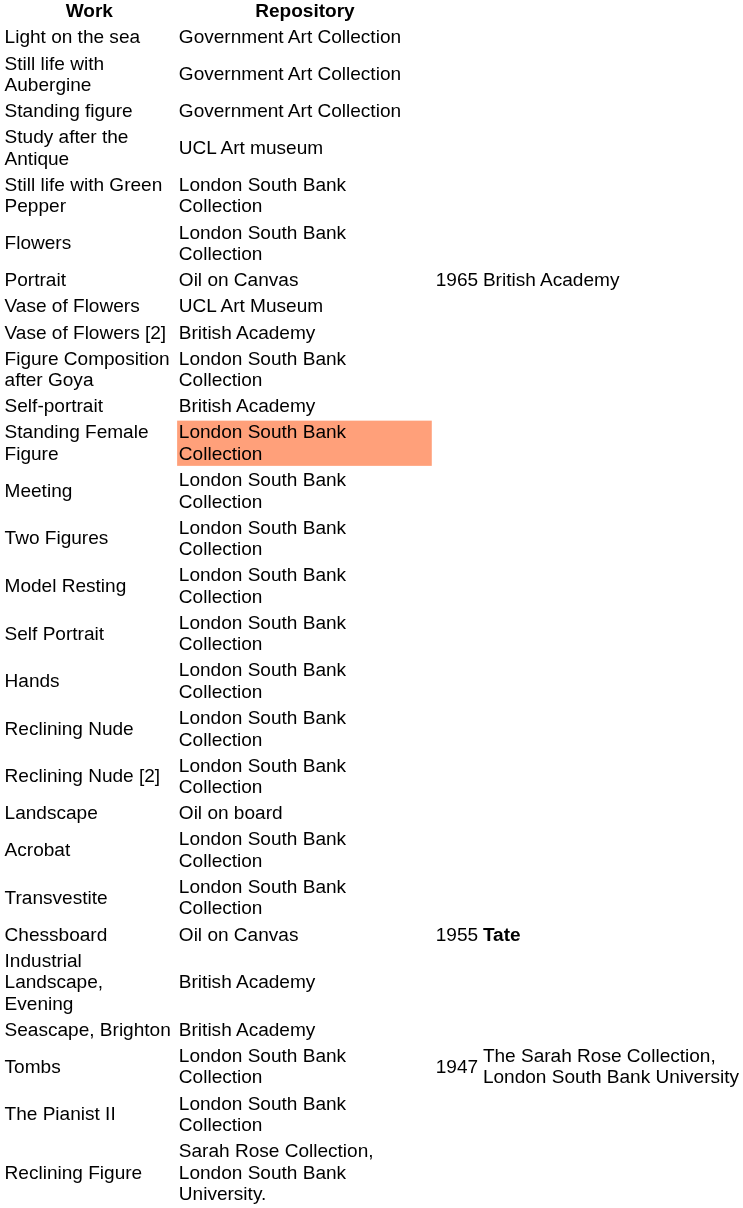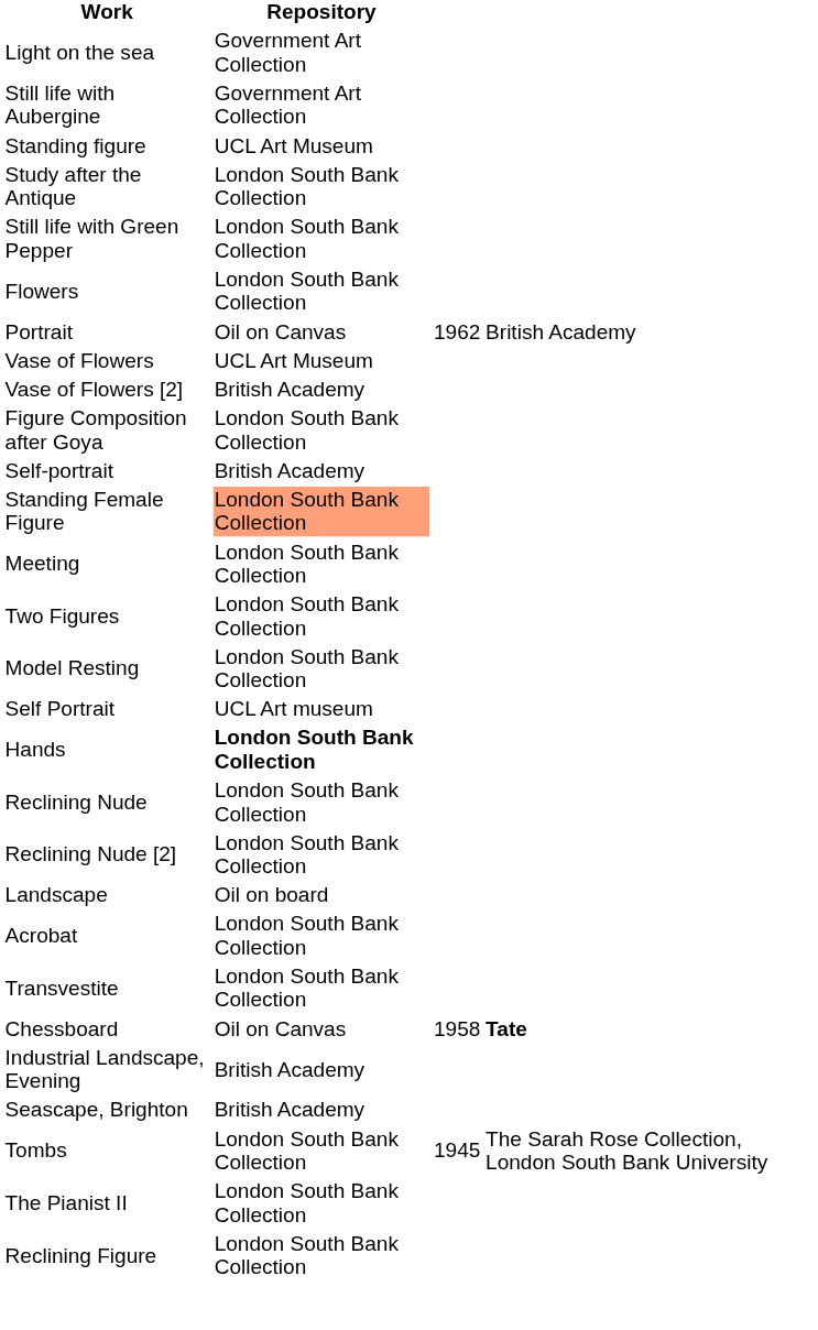Standing figure | Repository: Government Art Collection -> UCL Art Museum
Study after the Antique | Repository: UCL Art museum -> London South Bank Collection
Portrait | column 3: 1965 -> 1962
Self Portrait | Repository: London South Bank Collection -> UCL Art museum
Hands | Repository: normal -> bold
Chessboard | column 3: 1955 -> 1958
Tombs | column 3: 1947 -> 1945
Reclining Figure | Repository: Sarah Rose Collection, London South Bank University. -> London South Bank Collection
